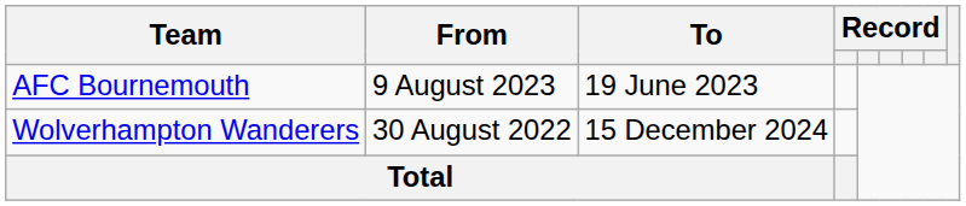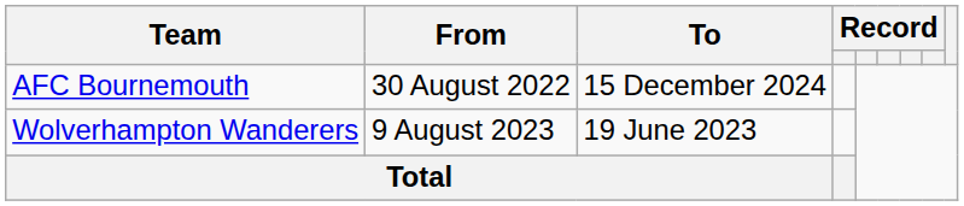AFC Bournemouth | From: 9 August 2023 -> 30 August 2022
AFC Bournemouth | To: 19 June 2023 -> 15 December 2024
Wolverhampton Wanderers | From: 30 August 2022 -> 9 August 2023
Wolverhampton Wanderers | To: 15 December 2024 -> 19 June 2023
